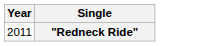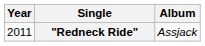+ column: Album | Assjack
